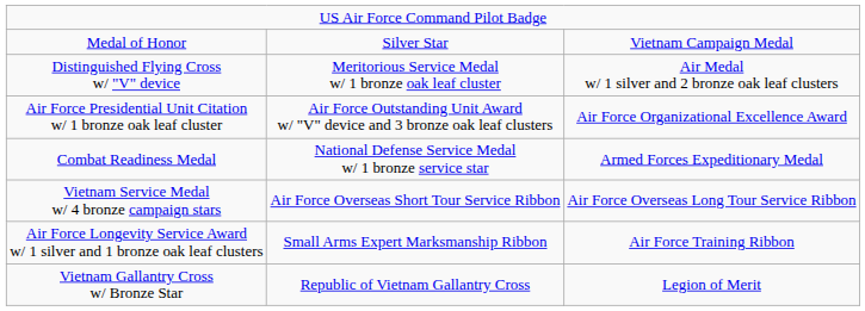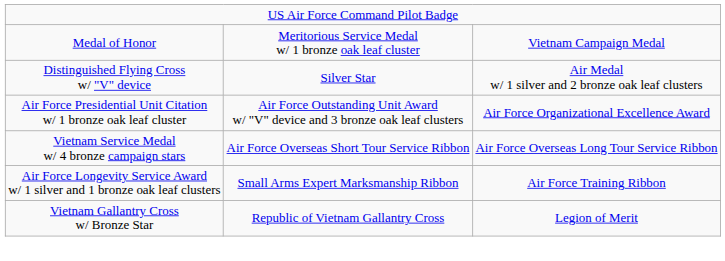Medal of Honor | column 2: Silver Star -> Meritorious Service Medal w/ 1 bronze oak leaf cluster
Distinguished Flying Cross w/ "V" device | column 2: Meritorious Service Medal w/ 1 bronze oak leaf cluster -> Silver Star
- row: Combat Readiness Medal | National Defense Service Medal w/ 1 bronze service star | Armed Forces Expeditionary Medal
